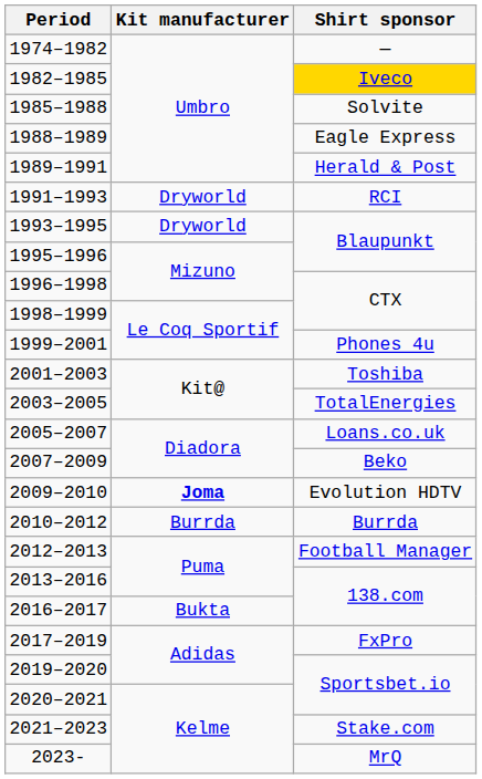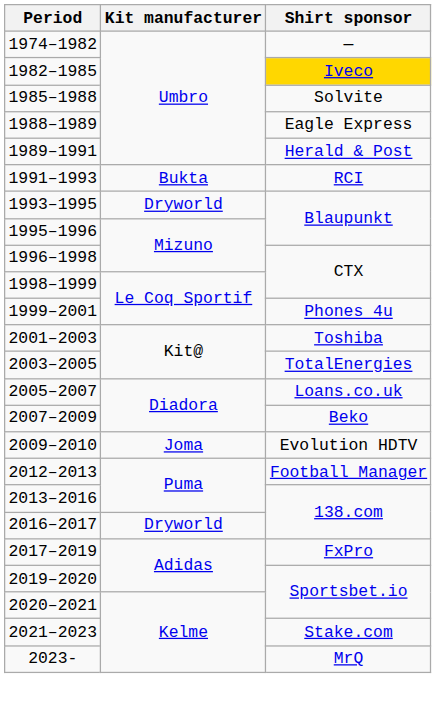1991–1993 | Kit manufacturer: Dryworld -> Bukta
2009–2010 | Kit manufacturer: bold -> normal
- row: 2010–2012 | Burrda | Burrda
2016–2017 | Kit manufacturer: Bukta -> Dryworld
